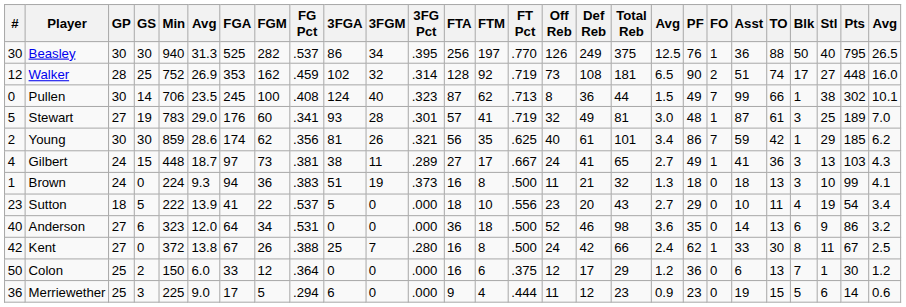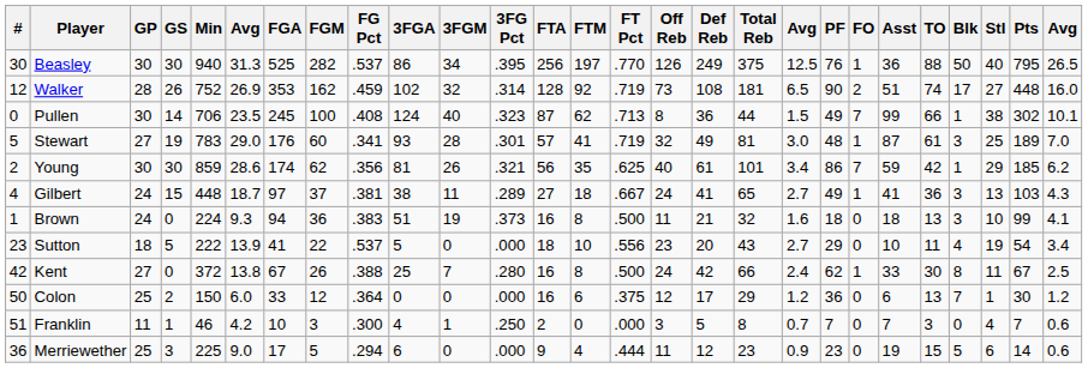Walker | GS: 25 -> 26
Gilbert | FGM: 73 -> 37
Gilbert | FTM: 17 -> 18
Brown | column 19: 1.3 -> 1.6
- row: 40 | Anderson | 27 | 6 | 323 | 12.0 | 64 | 34 | .531 | 0 | 0 | .000 | 36 | 18 | .500 | 52 | 46 | 98 | 3.6 | 35 | 0 | 14 | 13 | 6 | 9 | 86 | 3.2
+ row: 51 | Franklin | 11 | 1 | 46 | 4.2 | 10 | 3 | .300 | 4 | 1 | .250 | 2 | 0 | .000 | 3 | 5 | 8 | 0.7 | 7 | 0 | 7 | 3 | 0 | 4 | 7 | 0.6
